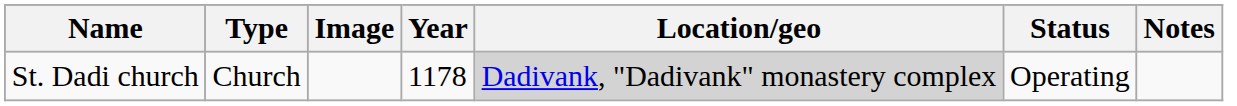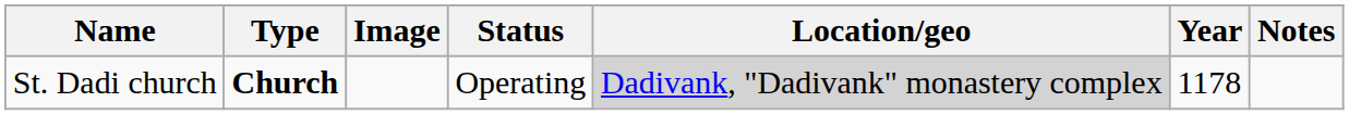columns swapped: Year <-> Status
St. Dadi church | Type: normal -> bold
